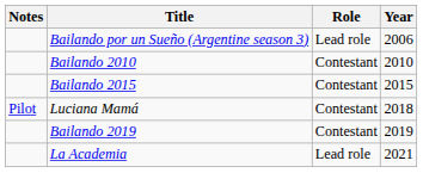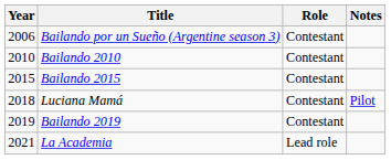columns swapped: Year <-> Notes
Bailando por un Sueño (Argentine season 3) | Role: Lead role -> Contestant
